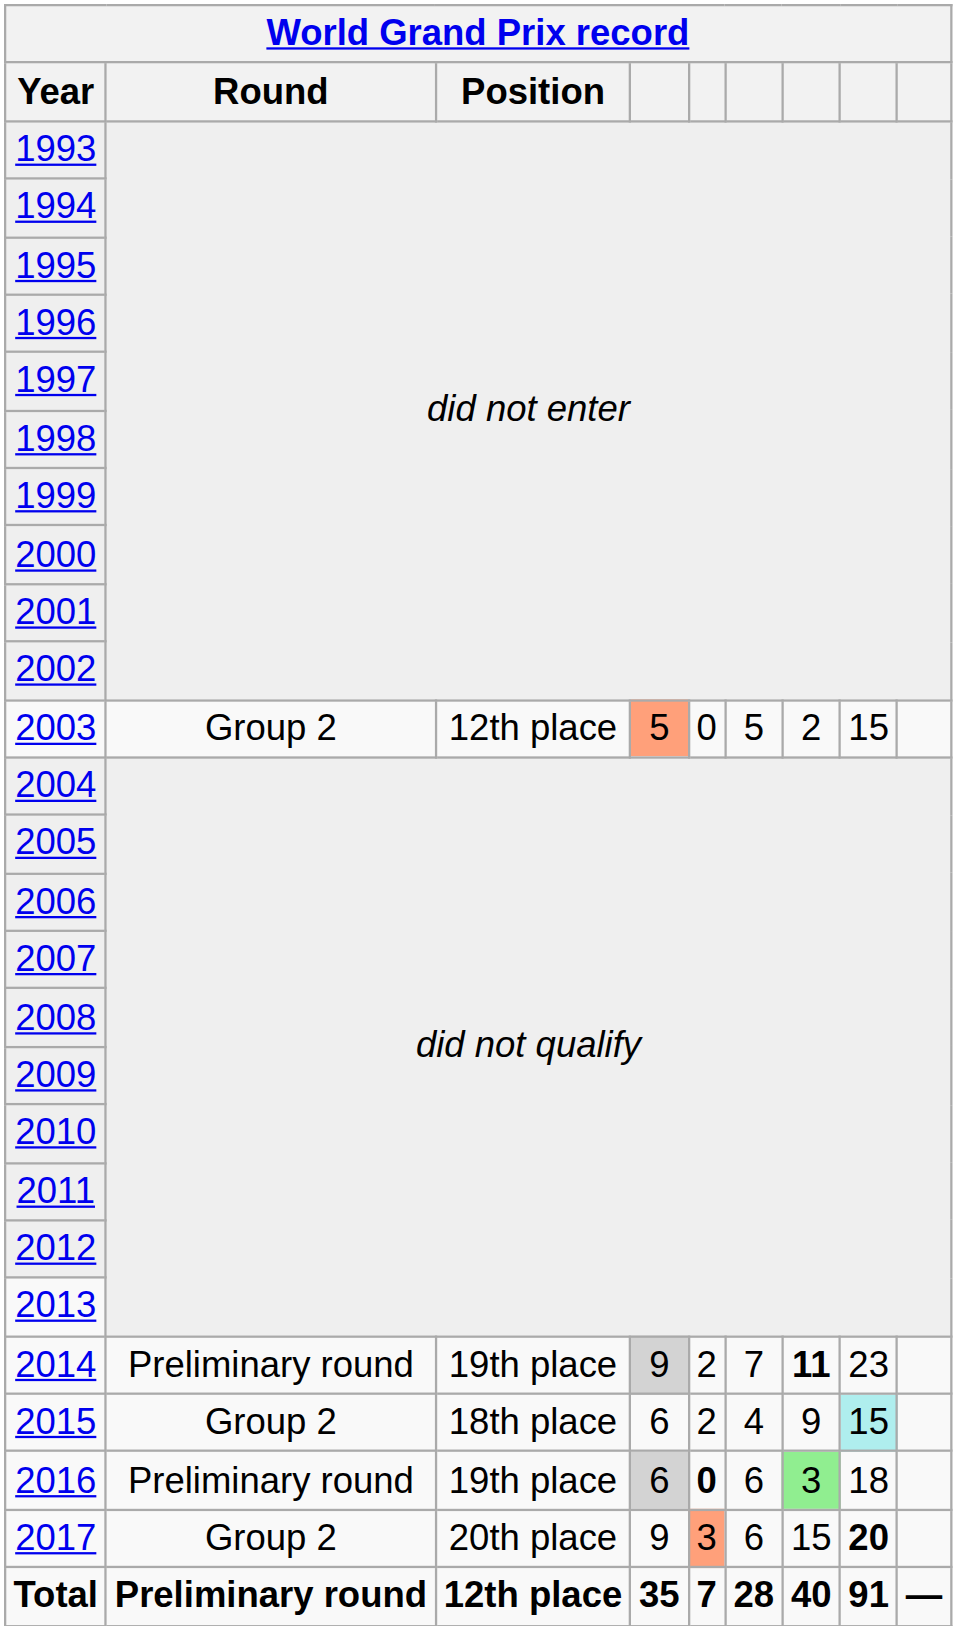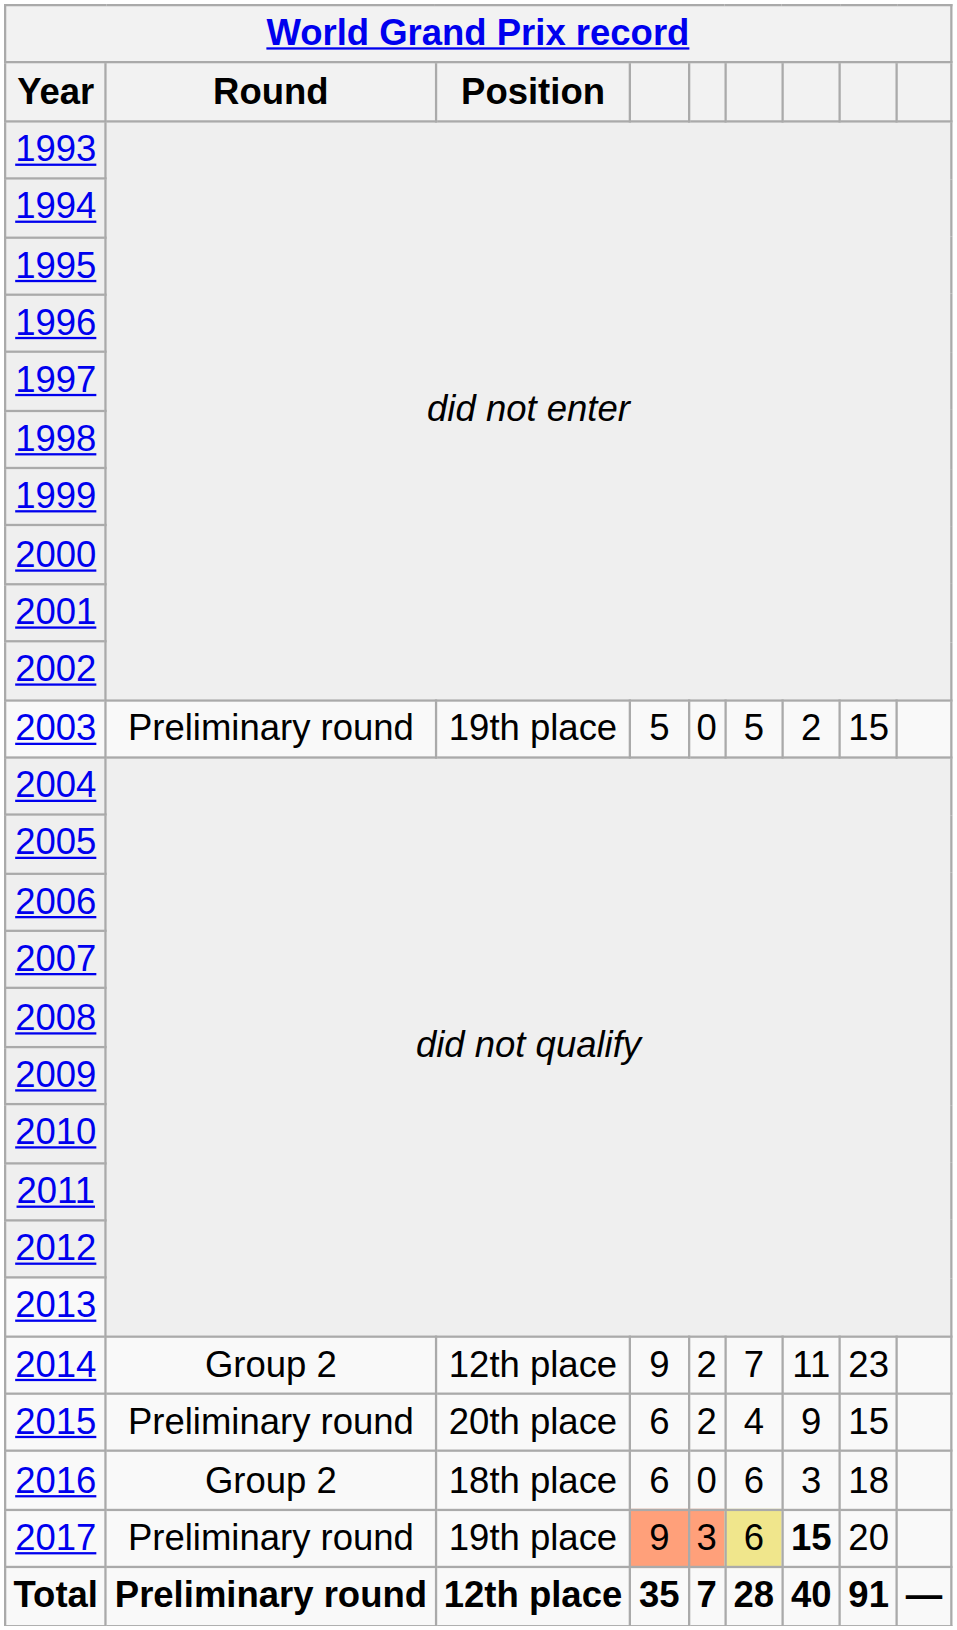2003 | Round: Group 2 -> Preliminary round
2003 | Position: 12th place -> 19th place
2003 | column 4: lightsalmon background -> no background
2014 | Round: Preliminary round -> Group 2
2014 | Position: 19th place -> 12th place
2014 | column 4: lightgrey background -> no background
2014 | column 7: bold -> normal
2015 | Round: Group 2 -> Preliminary round
2015 | Position: 18th place -> 20th place
2015 | column 8: paleturquoise background -> no background
2016 | Round: Preliminary round -> Group 2
2016 | Position: 19th place -> 18th place
2016 | column 4: lightgrey background -> no background
2016 | column 5: bold -> normal
2016 | column 7: lightgreen background -> no background
2017 | Round: Group 2 -> Preliminary round
2017 | Position: 20th place -> 19th place
2017 | column 4: no background -> lightsalmon background
2017 | column 6: no background -> khaki background
2017 | column 7: normal -> bold
2017 | column 8: bold -> normal
